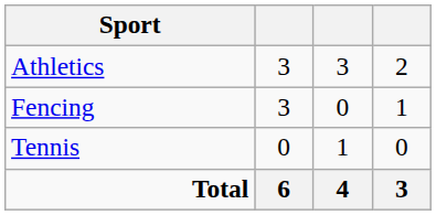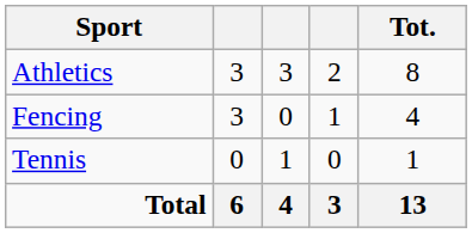+ column: Tot. | 8 | 4 | 1 | 13
